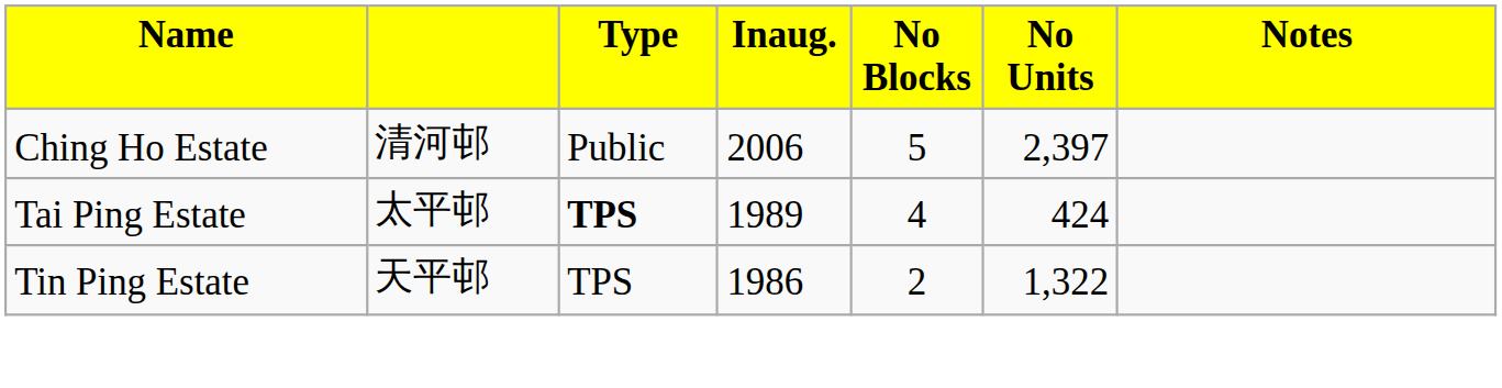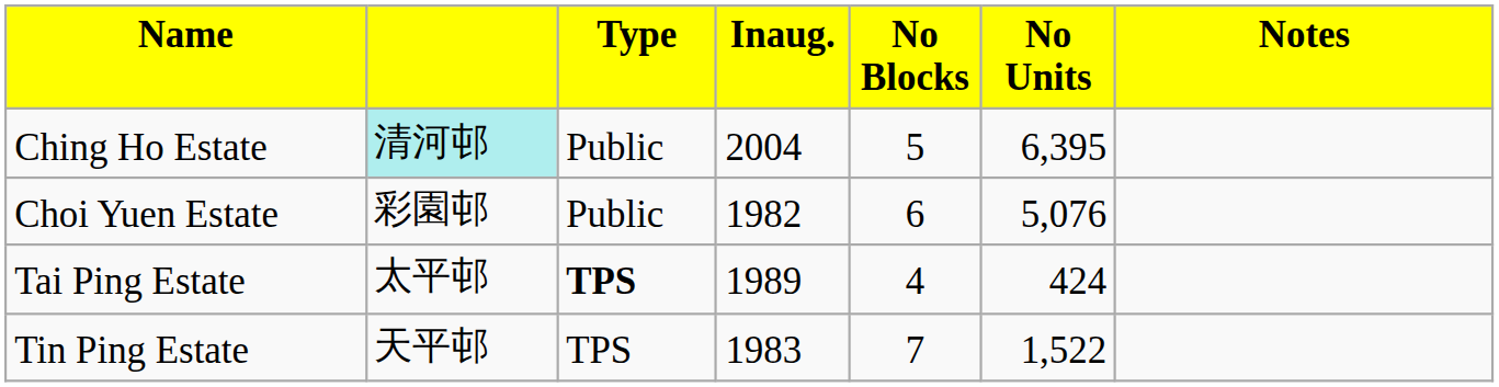Ching Ho Estate | column 2: no background -> paleturquoise background
Ching Ho Estate | column 4: 2006 -> 2004
Ching Ho Estate | column 6: 2,397 -> 6,395
+ row: Choi Yuen Estate | 彩園邨 | Public | 1982 | 6 | 5,076
Tin Ping Estate | column 4: 1986 -> 1983
Tin Ping Estate | column 5: 2 -> 7
Tin Ping Estate | column 6: 1,322 -> 1,522
